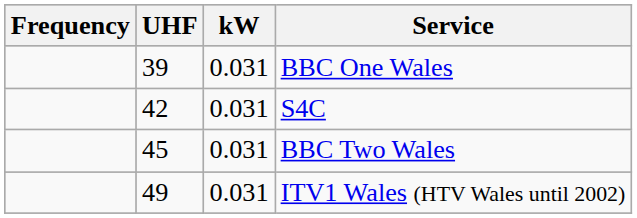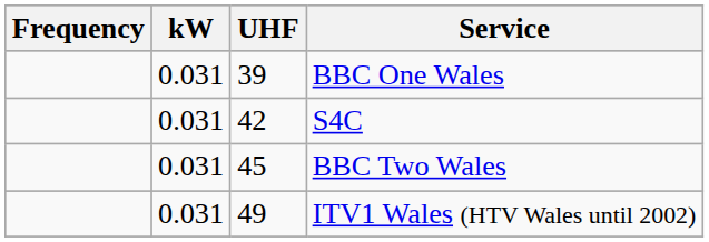columns swapped: UHF <-> kW
